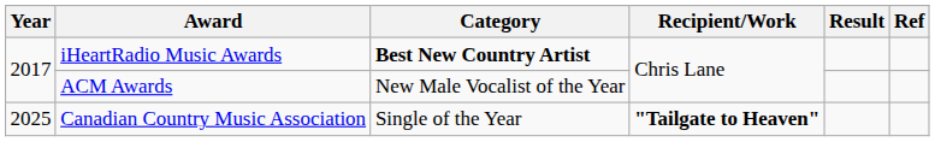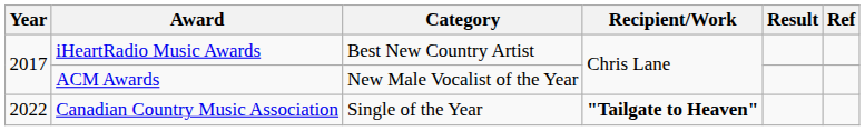iHeartRadio Music Awards | Category: bold -> normal
Canadian Country Music Association | Year: 2025 -> 2022
